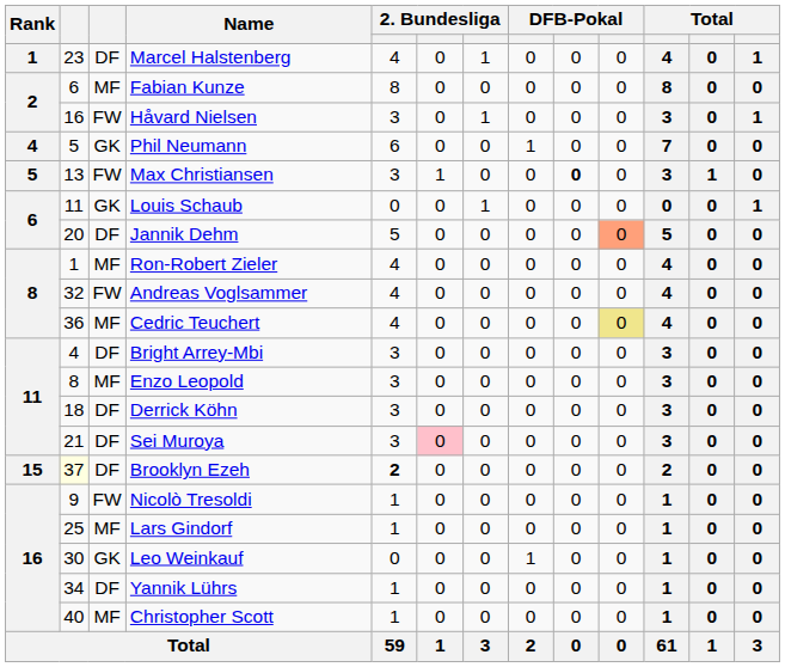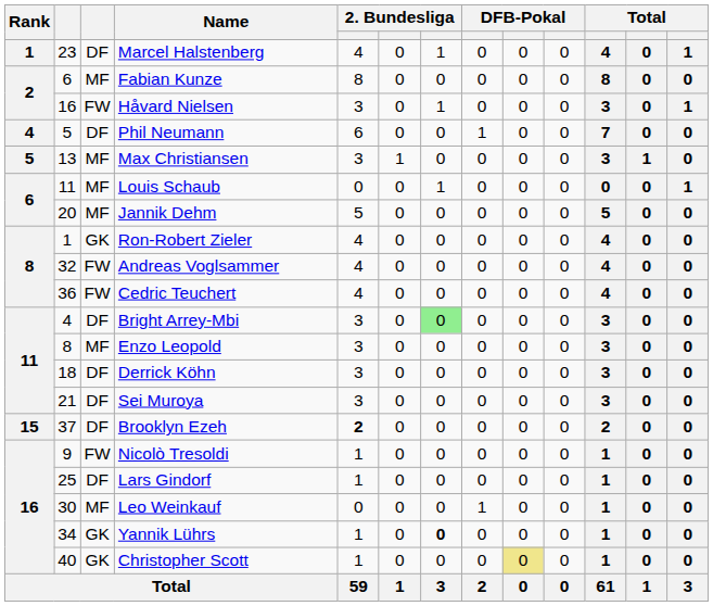Phil Neumann | column 3: GK -> DF
Max Christiansen | column 3: FW -> MF
Max Christiansen | column 9: bold -> normal
Louis Schaub | column 3: GK -> MF
Jannik Dehm | column 3: DF -> MF
Jannik Dehm | column 10: lightsalmon background -> no background
Ron-Robert Zieler | column 3: MF -> GK
Cedric Teuchert | column 3: MF -> FW
Cedric Teuchert | column 10: khaki background -> no background
Bright Arrey-Mbi | column 7: no background -> lightgreen background
Sei Muroya | column 6: pink background -> no background
Brooklyn Ezeh | column 2: lightyellow background -> no background
Lars Gindorf | column 3: MF -> DF
Leo Weinkauf | column 3: GK -> MF
Yannik Lührs | column 3: DF -> GK
Yannik Lührs | column 7: normal -> bold
Christopher Scott | column 3: MF -> GK
Christopher Scott | column 9: no background -> khaki background
